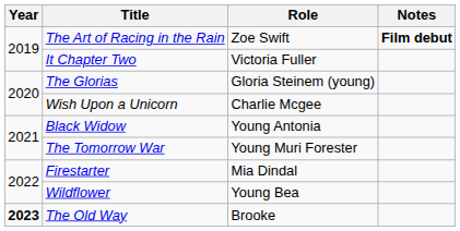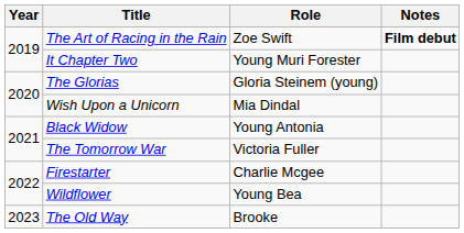It Chapter Two | Role: Victoria Fuller -> Young Muri Forester
Wish Upon a Unicorn | Role: Charlie Mcgee -> Mia Dindal
The Tomorrow War | Role: Young Muri Forester -> Victoria Fuller
Firestarter | Role: Mia Dindal -> Charlie Mcgee
The Old Way | Year: bold -> normal
